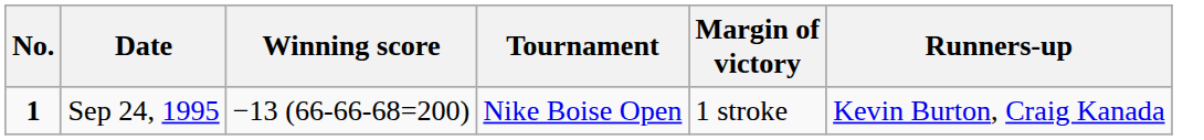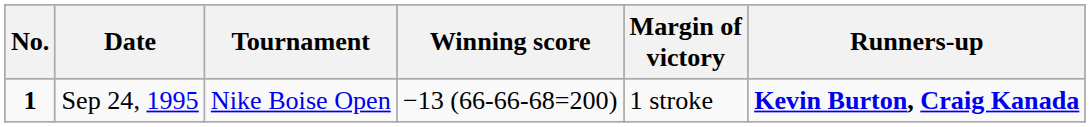columns swapped: Tournament <-> Winning score
Sep 24, 1995 | Runners-up: normal -> bold
